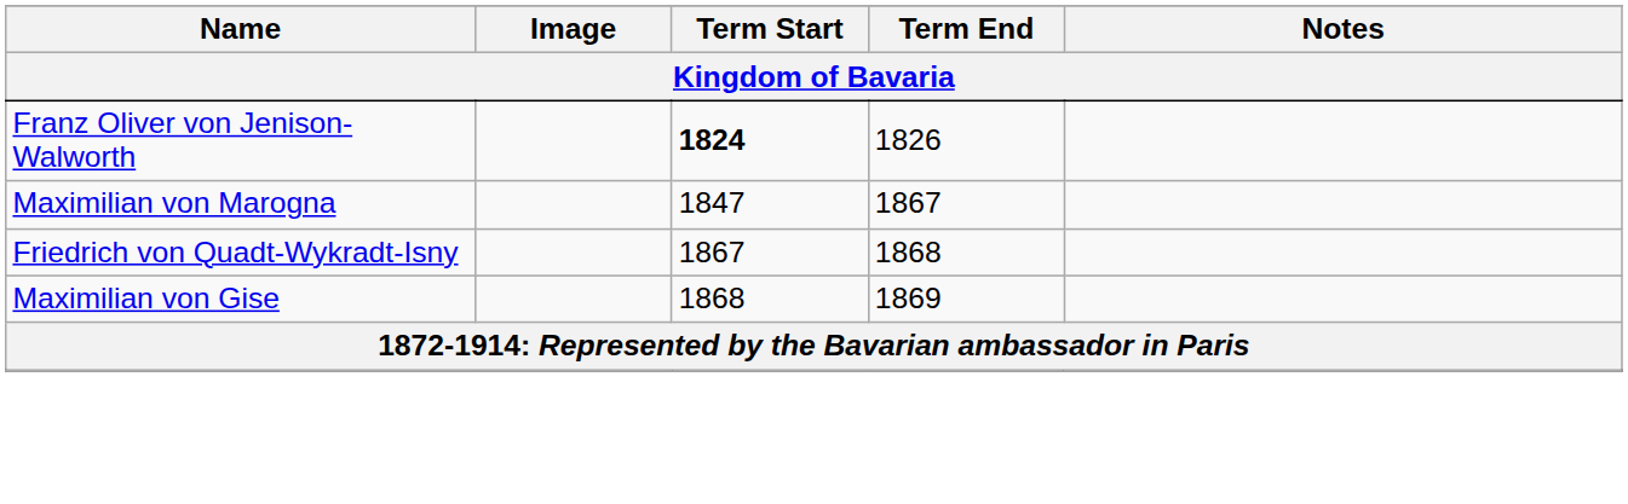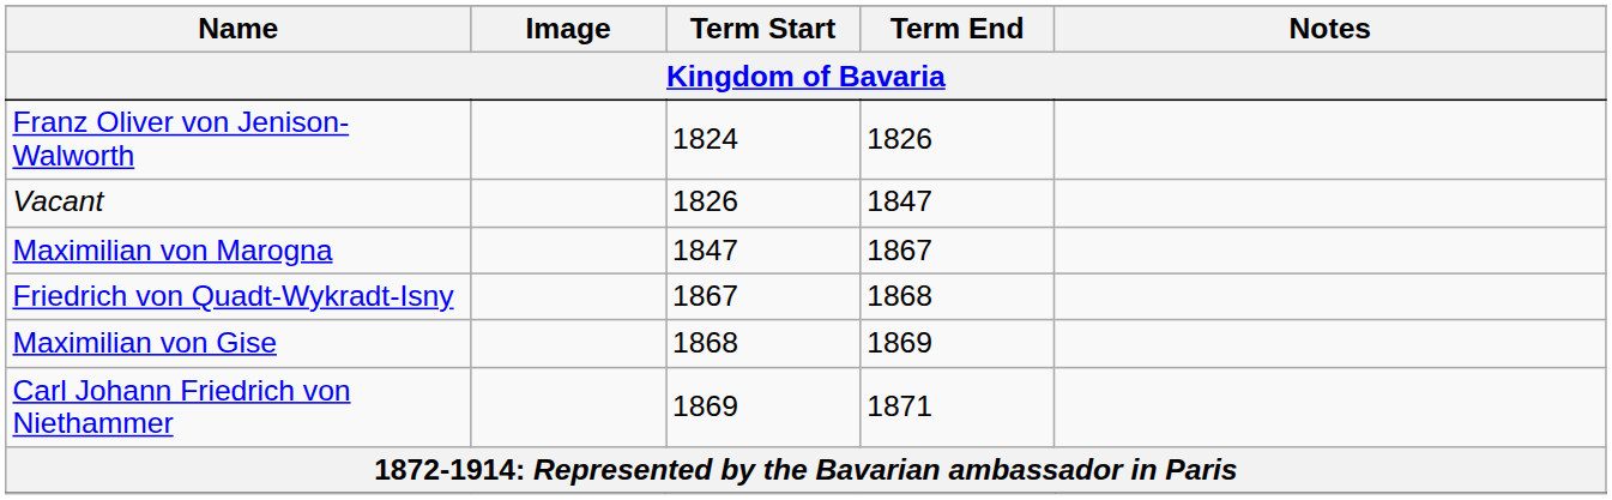Franz Oliver von Jenison-Walworth | Term Start: bold -> normal
+ row: Vacant | 1826 | 1847
+ row: Carl Johann Friedrich von Niethammer | 1869 | 1871
